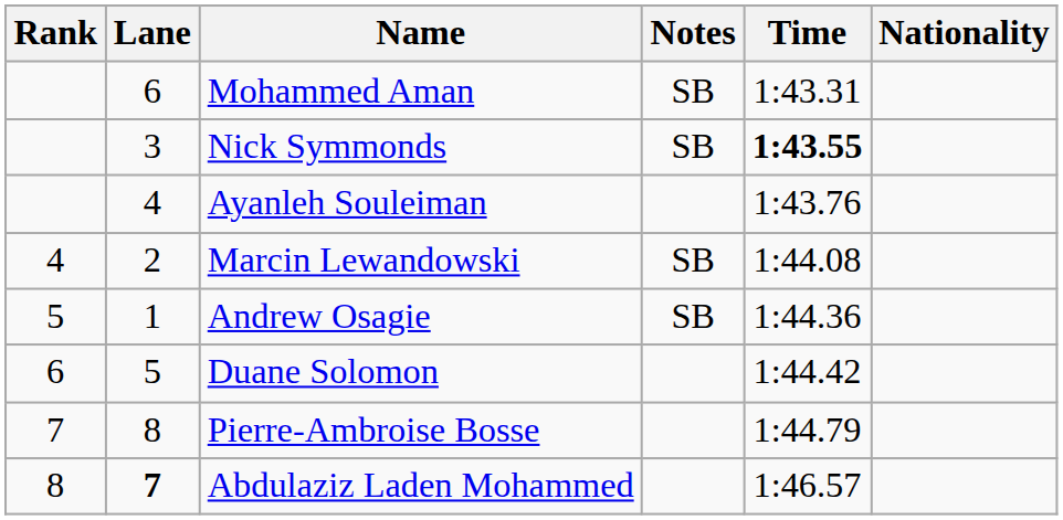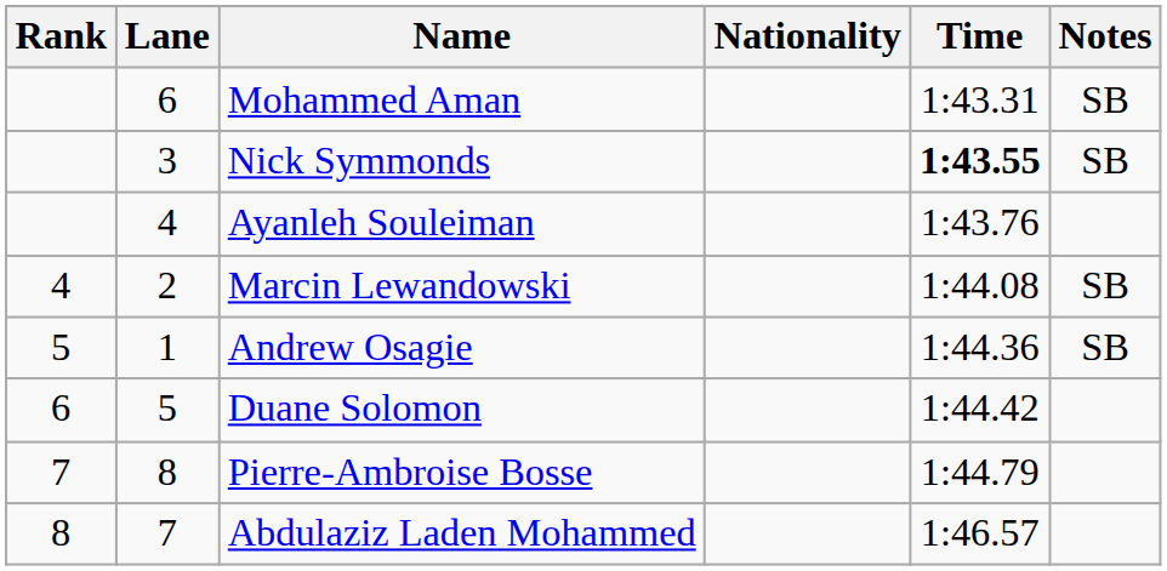columns swapped: Nationality <-> Notes
Abdulaziz Laden Mohammed | Lane: bold -> normal
